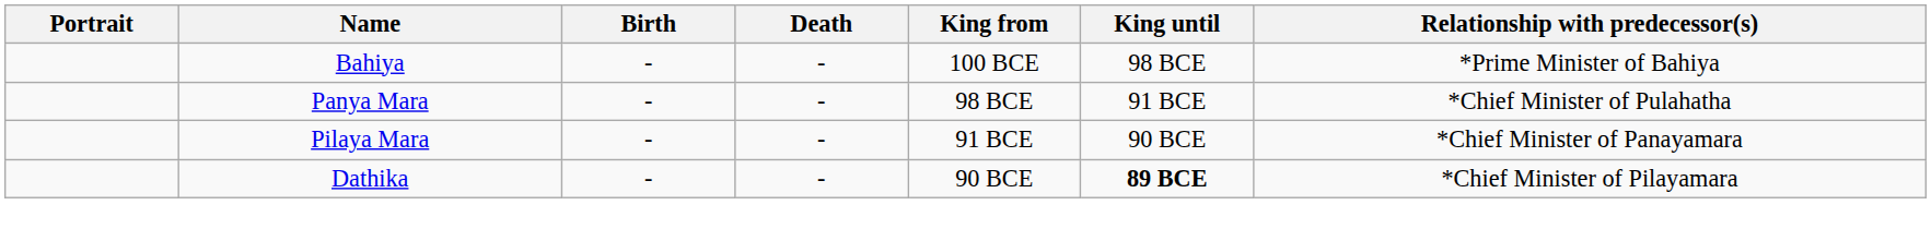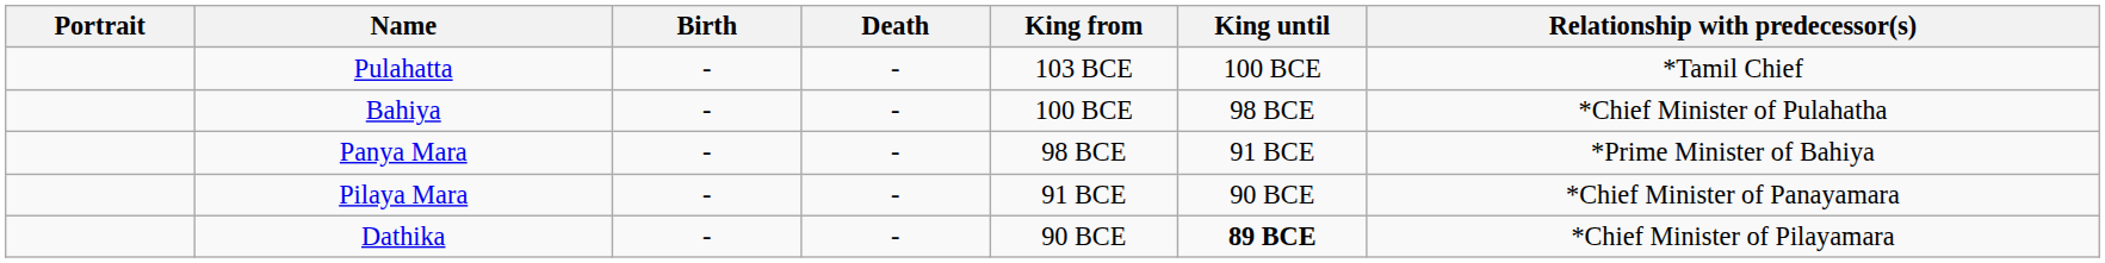+ row: Pulahatta | - | - | 103 BCE | 100 BCE | *Tamil Chief
Bahiya | Relationship with predecessor(s): *Prime Minister of Bahiya -> *Chief Minister of Pulahatha
Panya Mara | Relationship with predecessor(s): *Chief Minister of Pulahatha -> *Prime Minister of Bahiya
